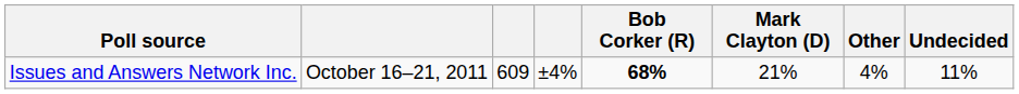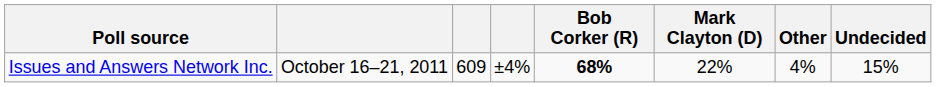Issues and Answers Network Inc. | Mark Clayton (D): 21% -> 22%
Issues and Answers Network Inc. | Undecided: 11% -> 15%
